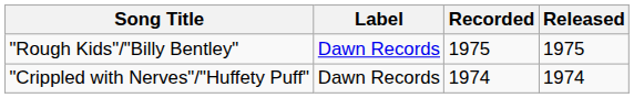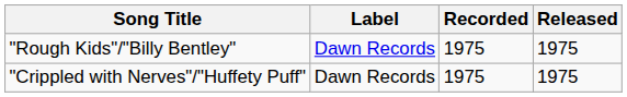"Crippled with Nerves"/"Huffety Puff" | Recorded: 1974 -> 1975
"Crippled with Nerves"/"Huffety Puff" | Released: 1974 -> 1975
